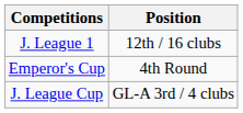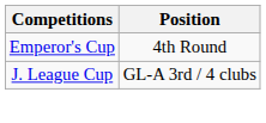- row: J. League 1 | 12th / 16 clubs
